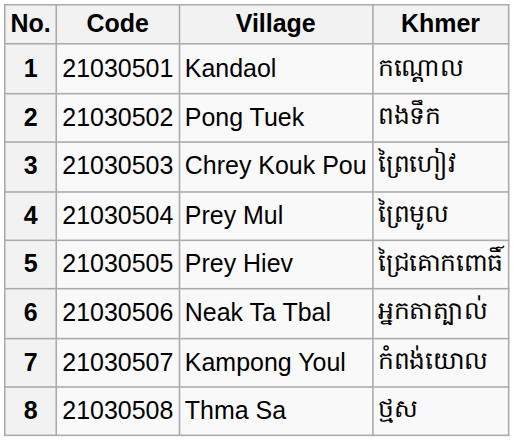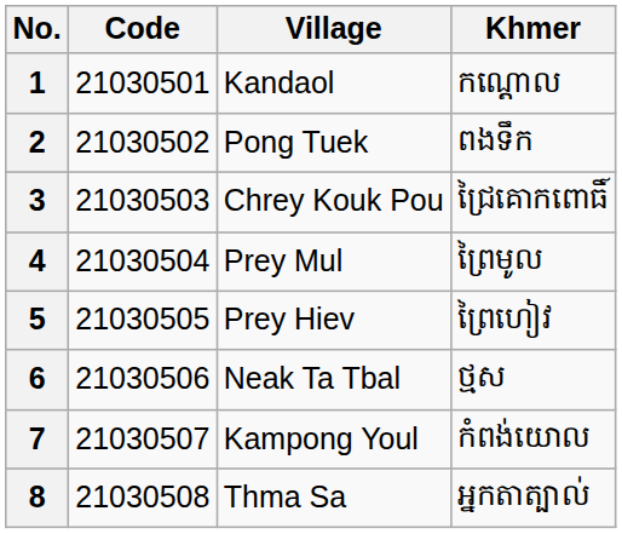3 | Khmer: ព្រៃហៀវ -> ជ្រៃគោកពោធិ៍
5 | Khmer: ជ្រៃគោកពោធិ៍ -> ព្រៃហៀវ
6 | Khmer: អ្នកតាត្បាល់ -> ថ្មស
8 | Khmer: ថ្មស -> អ្នកតាត្បាល់
